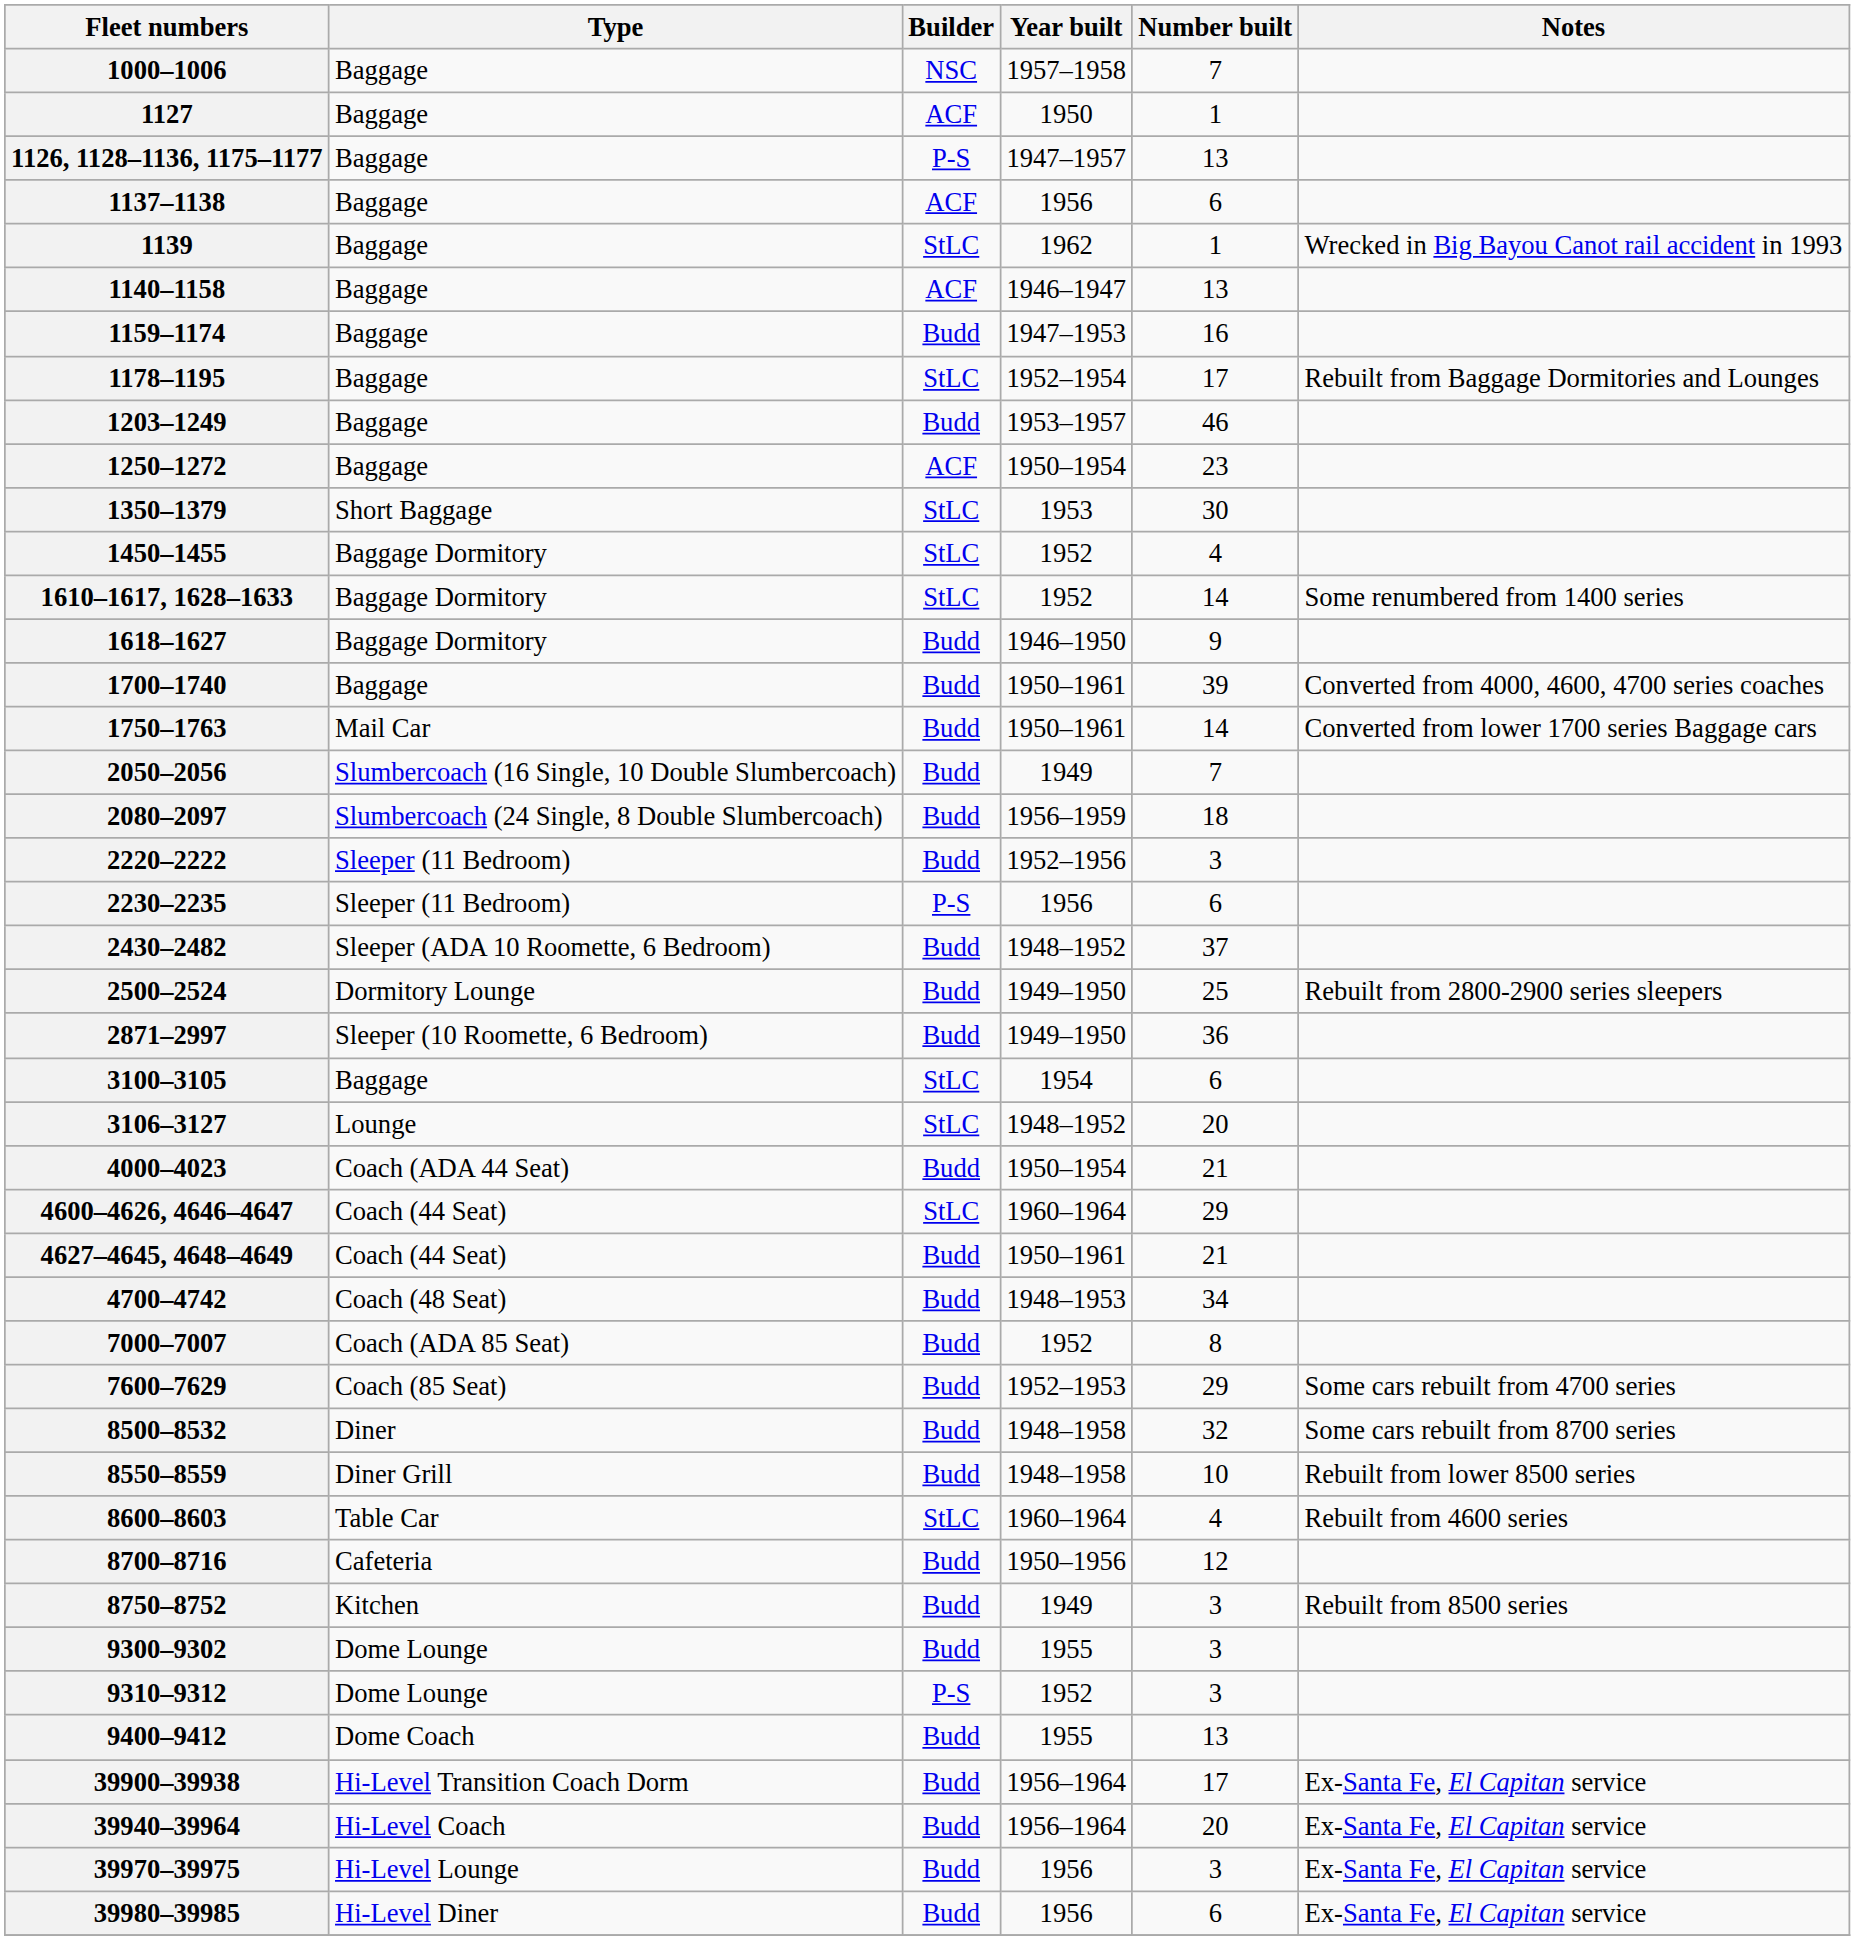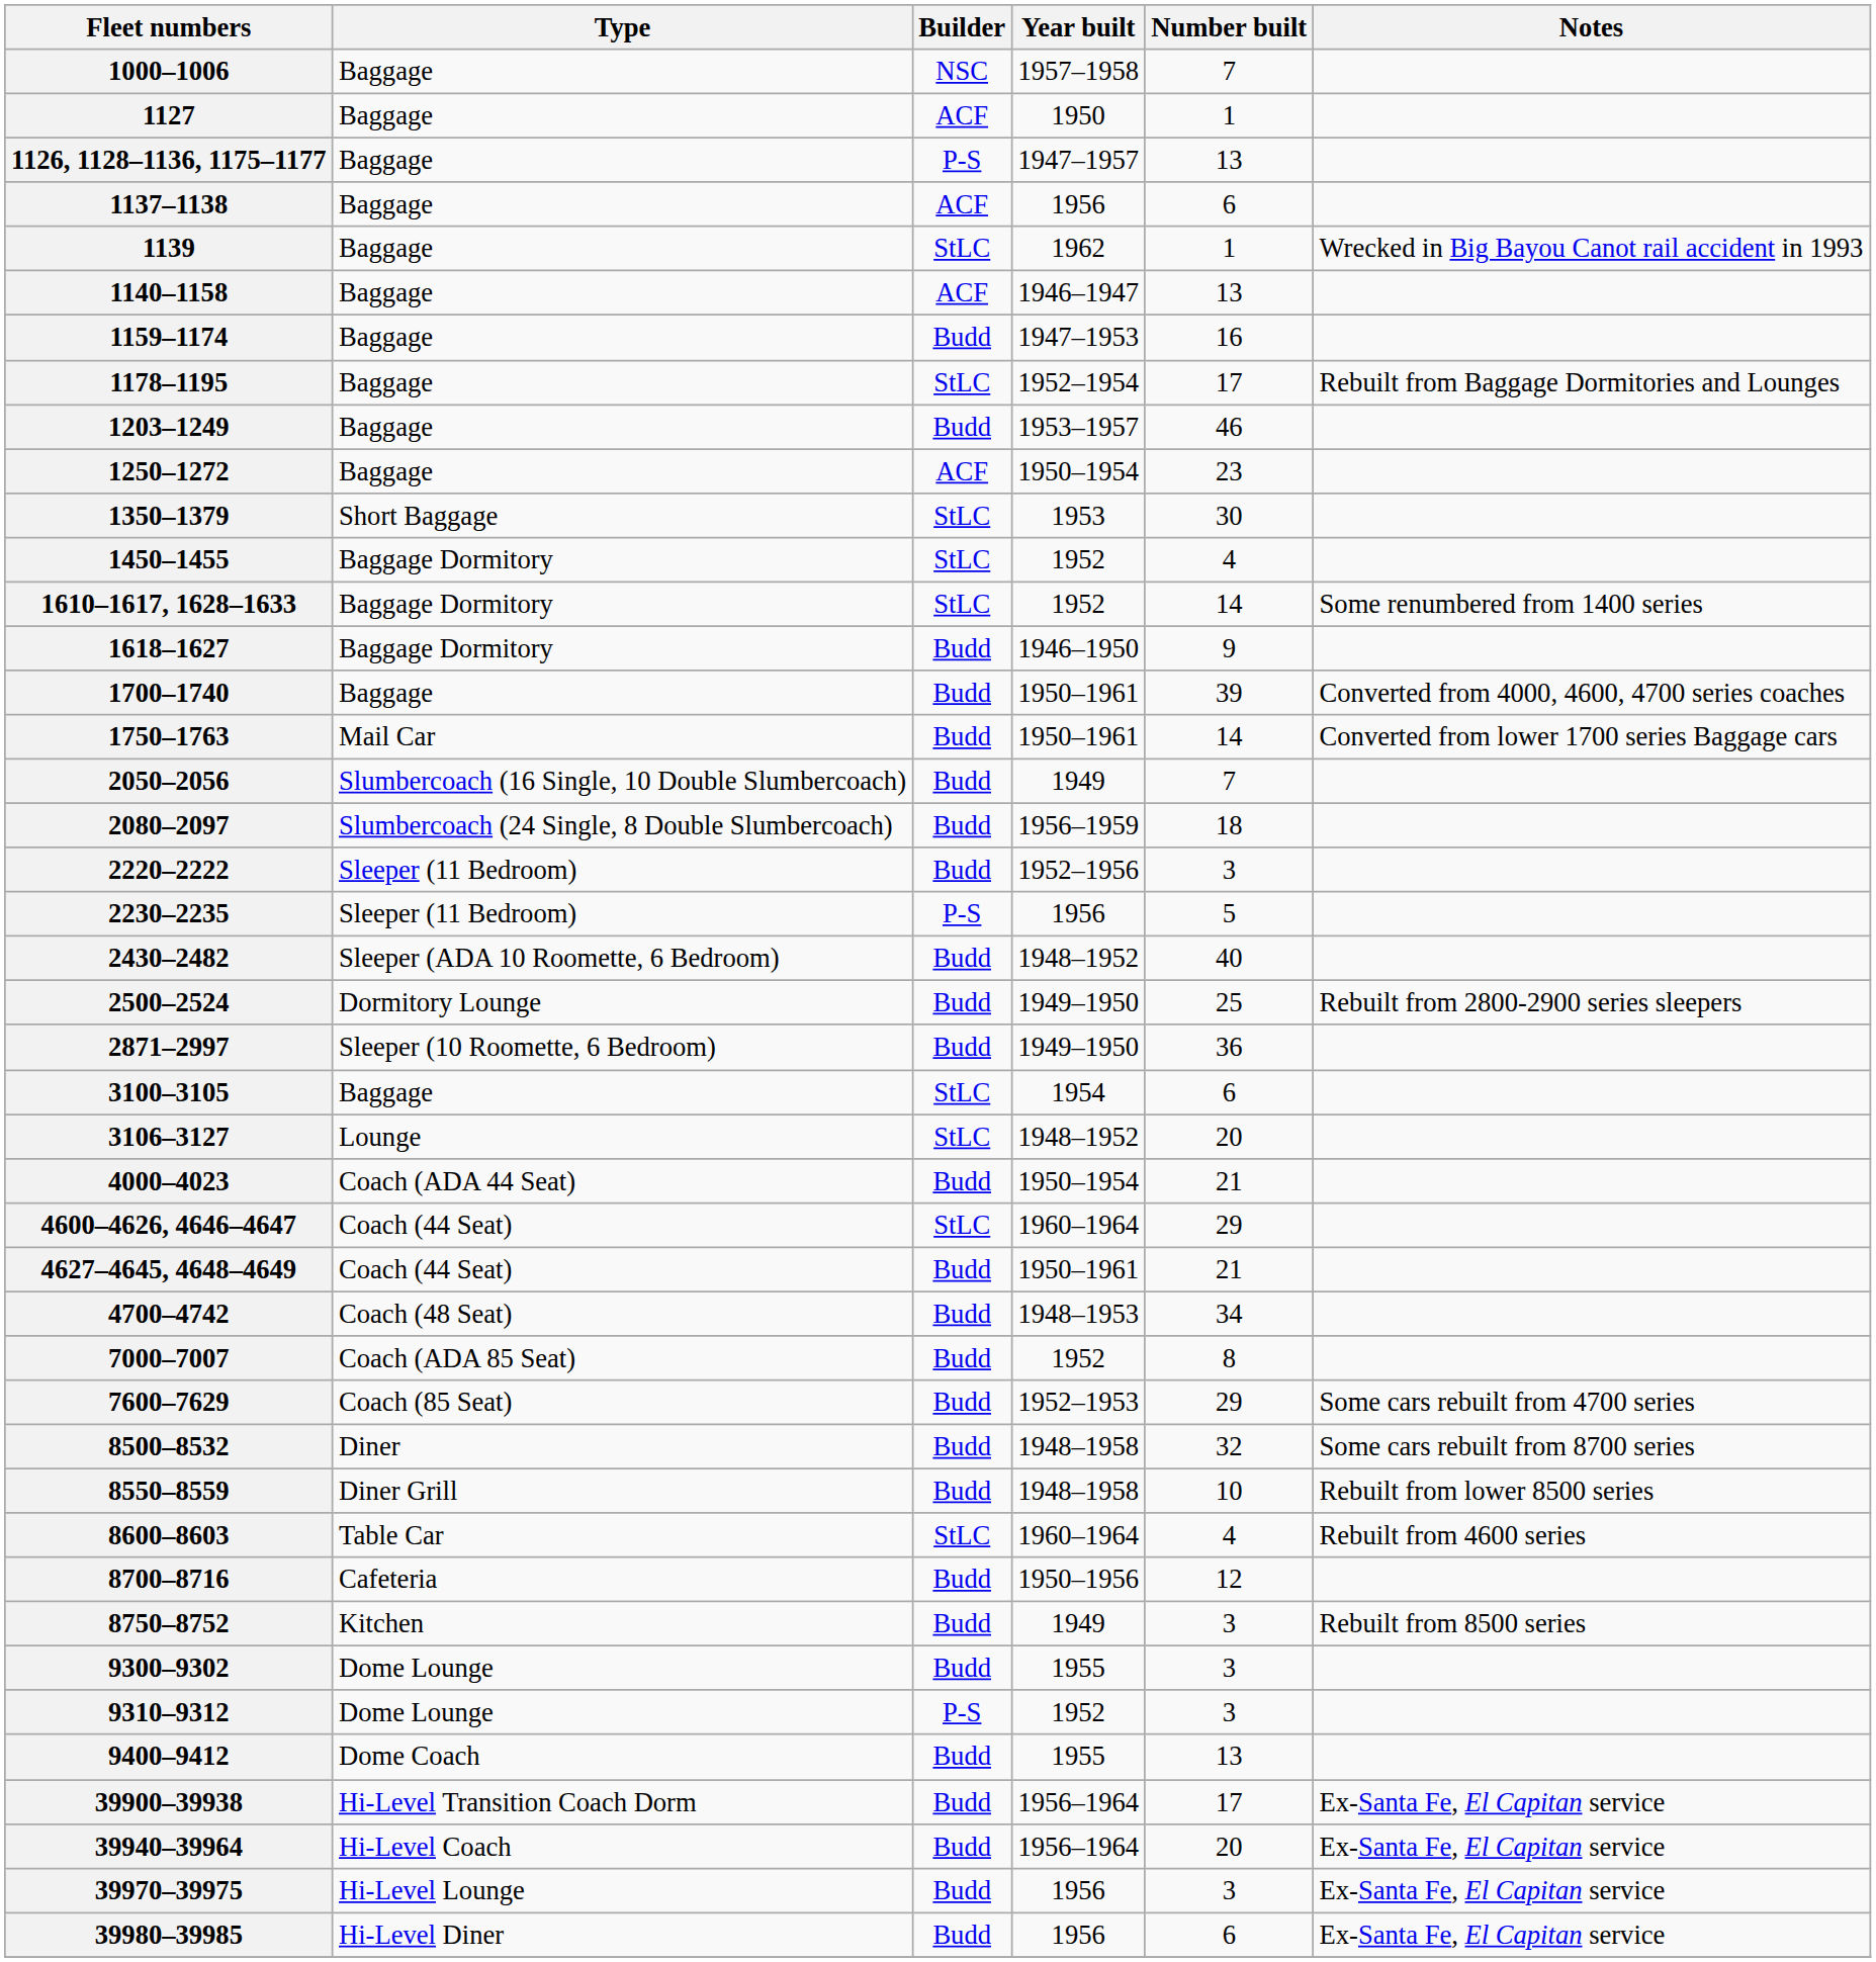2230–2235 | Number built: 6 -> 5
2430–2482 | Number built: 37 -> 40
